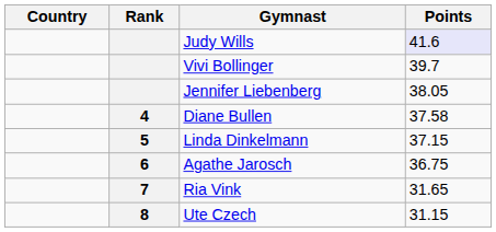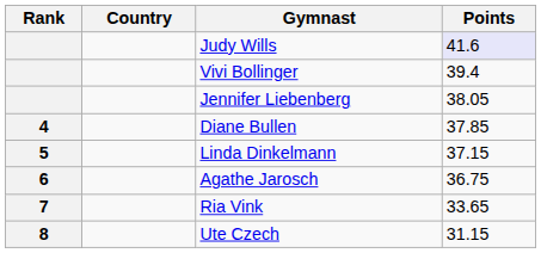columns swapped: Rank <-> Country
Vivi Bollinger | Points: 39.7 -> 39.4
Diane Bullen | Points: 37.58 -> 37.85
Ria Vink | Points: 31.65 -> 33.65
